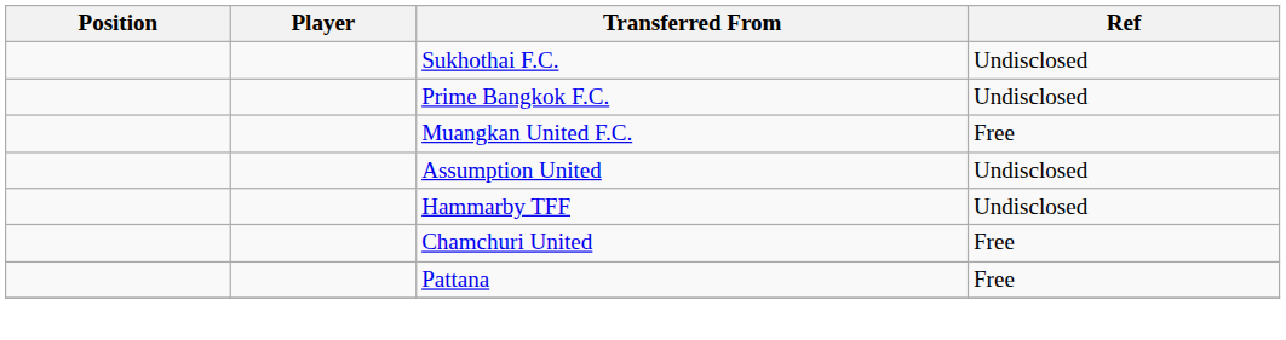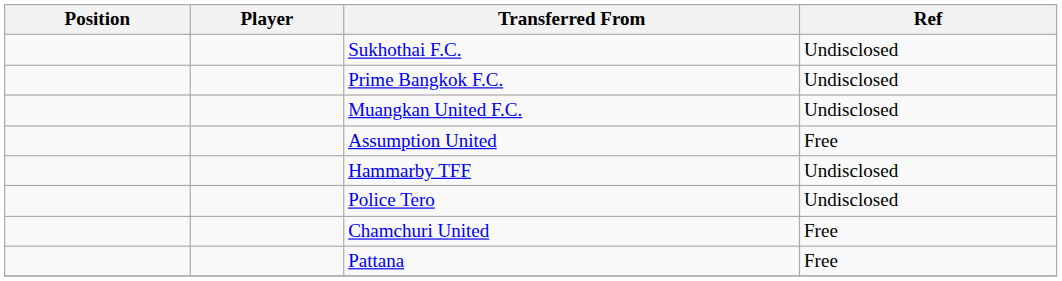Muangkan United F.C. | Ref: Free -> Undisclosed
Assumption United | Ref: Undisclosed -> Free
+ row: Police Tero | Undisclosed
